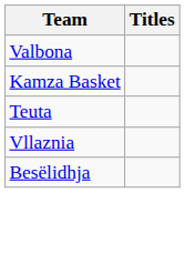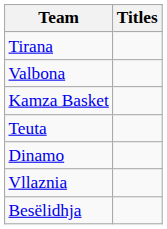+ row: Tirana
+ row: Dinamo
